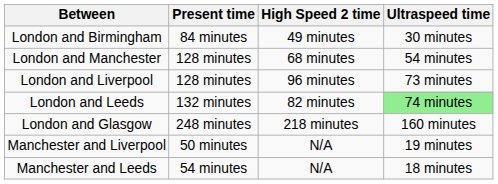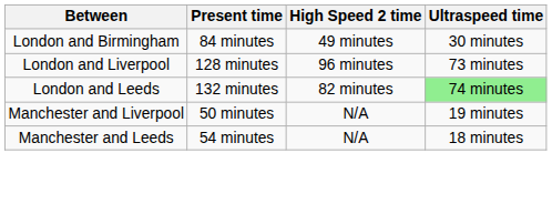- row: London and Manchester | 128 minutes | 68 minutes | 54 minutes
- row: London and Glasgow | 248 minutes | 218 minutes | 160 minutes
